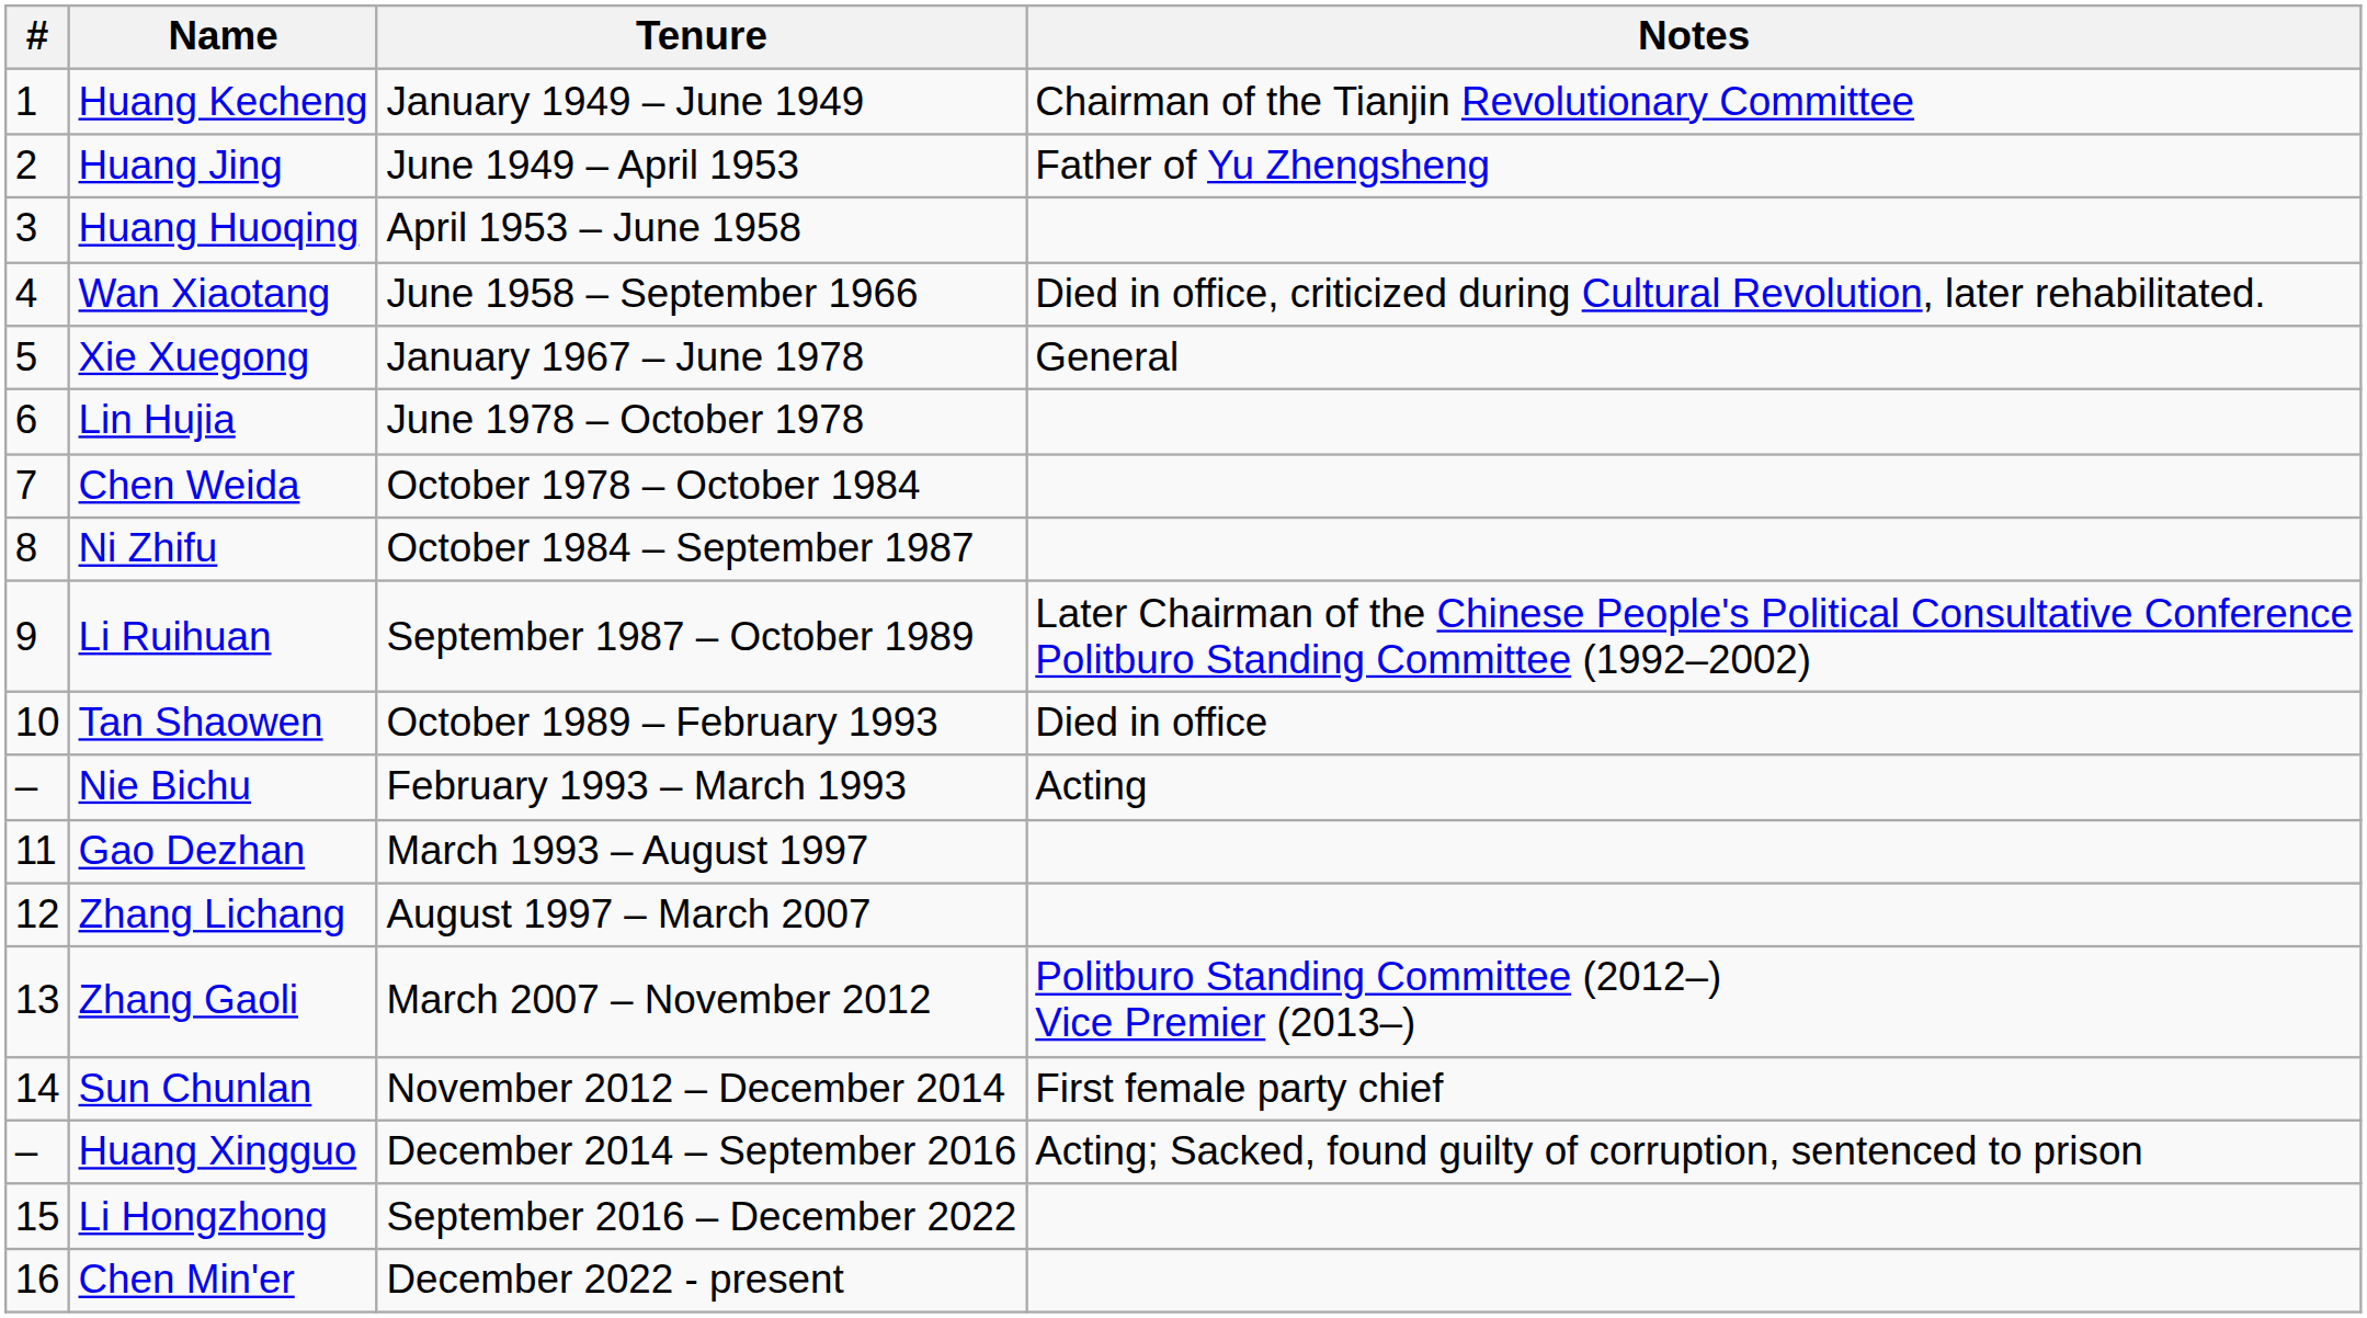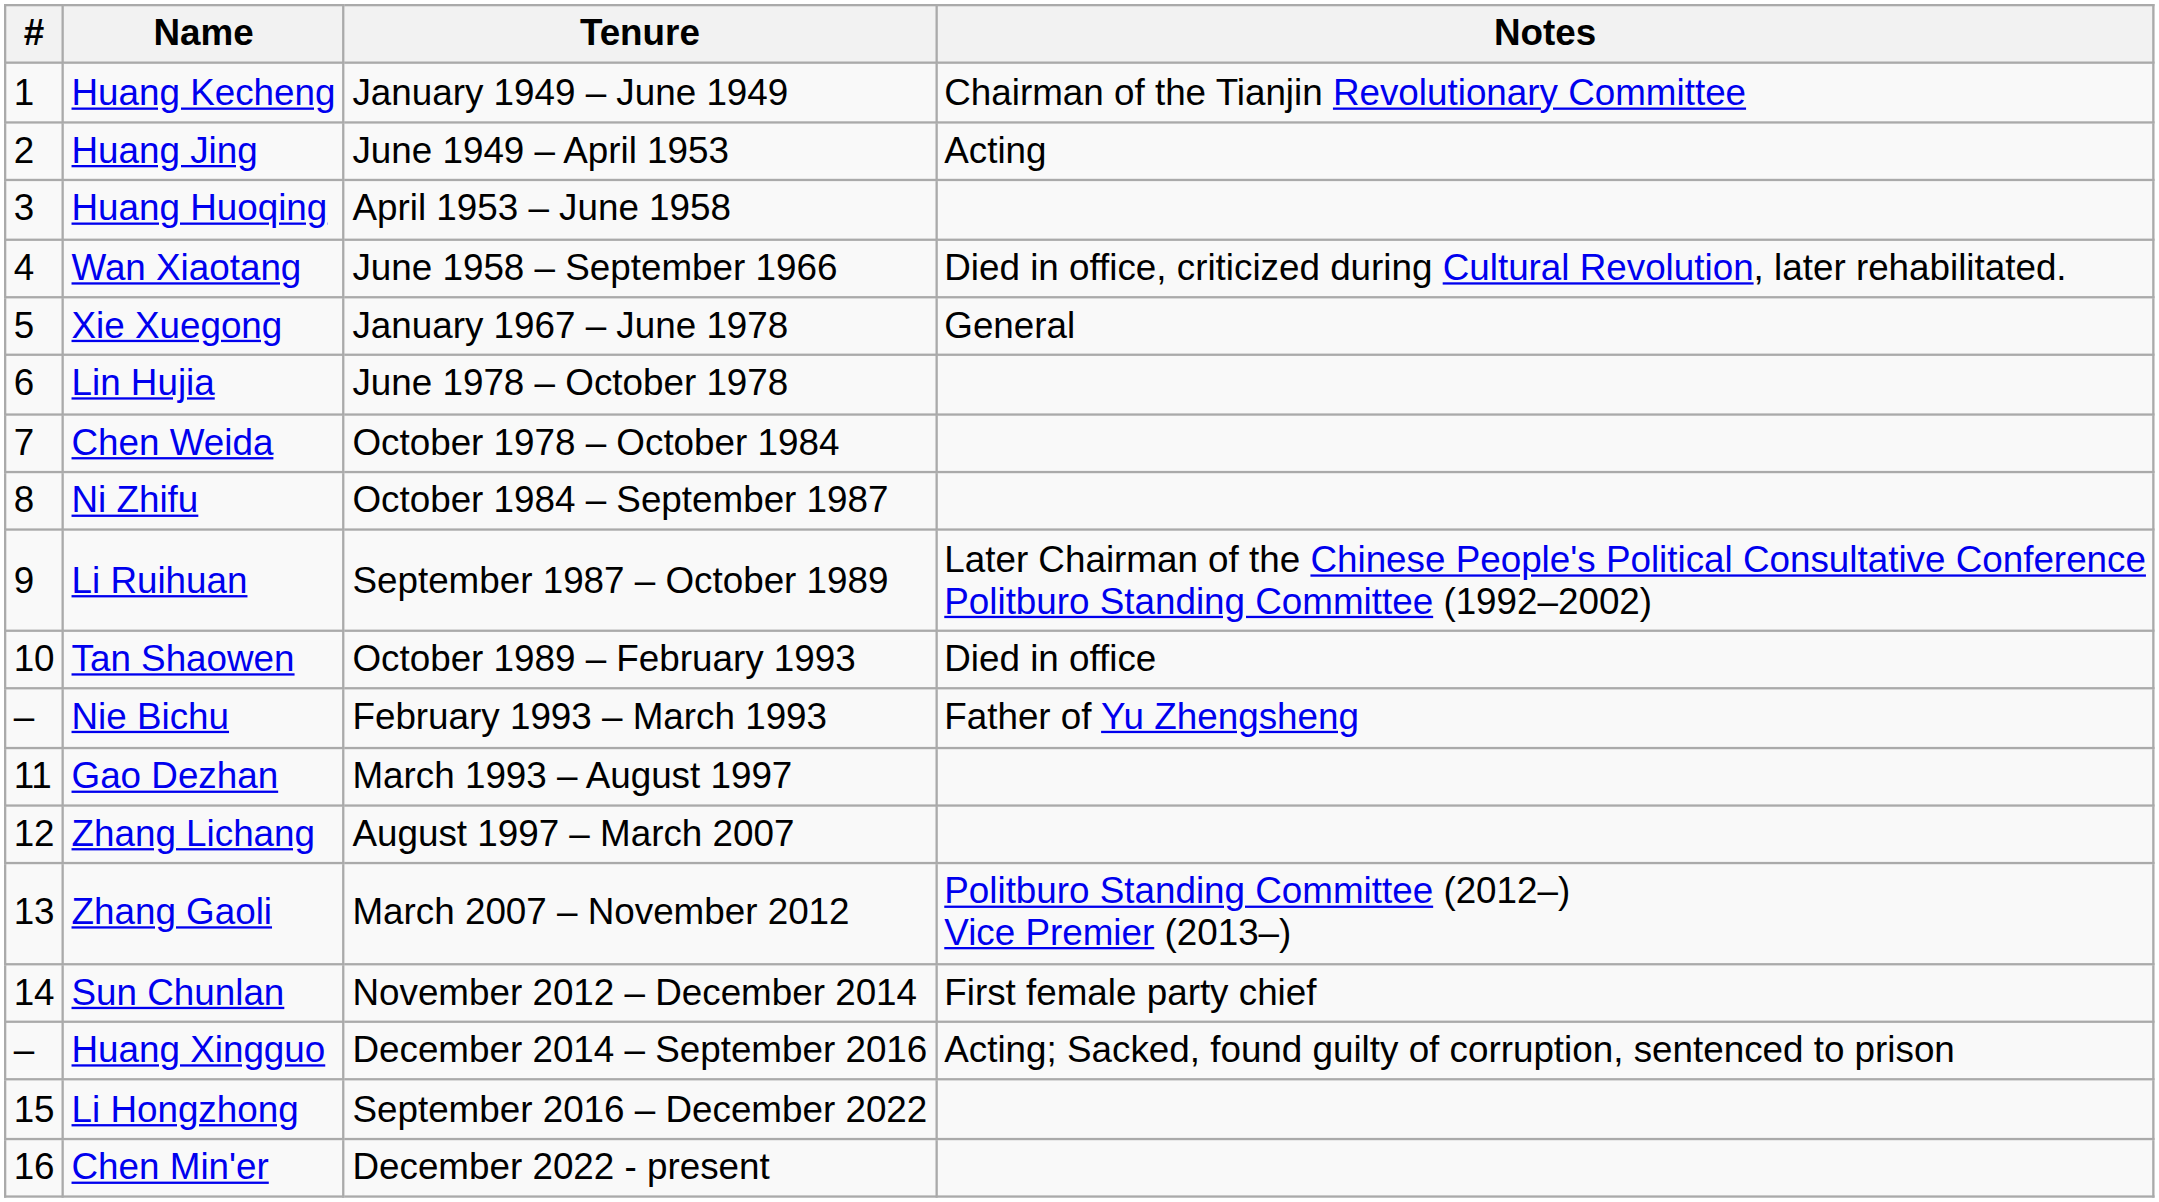Huang Jing | Notes: Father of Yu Zhengsheng -> Acting
Nie Bichu | Notes: Acting -> Father of Yu Zhengsheng
